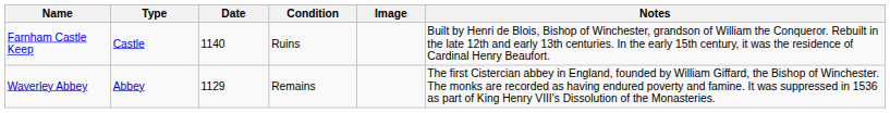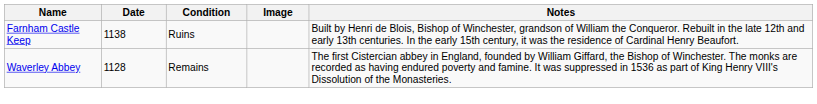- column: Type | Castle | Abbey
Farnham Castle Keep | Date: 1140 -> 1138
Waverley Abbey | Date: 1129 -> 1128
